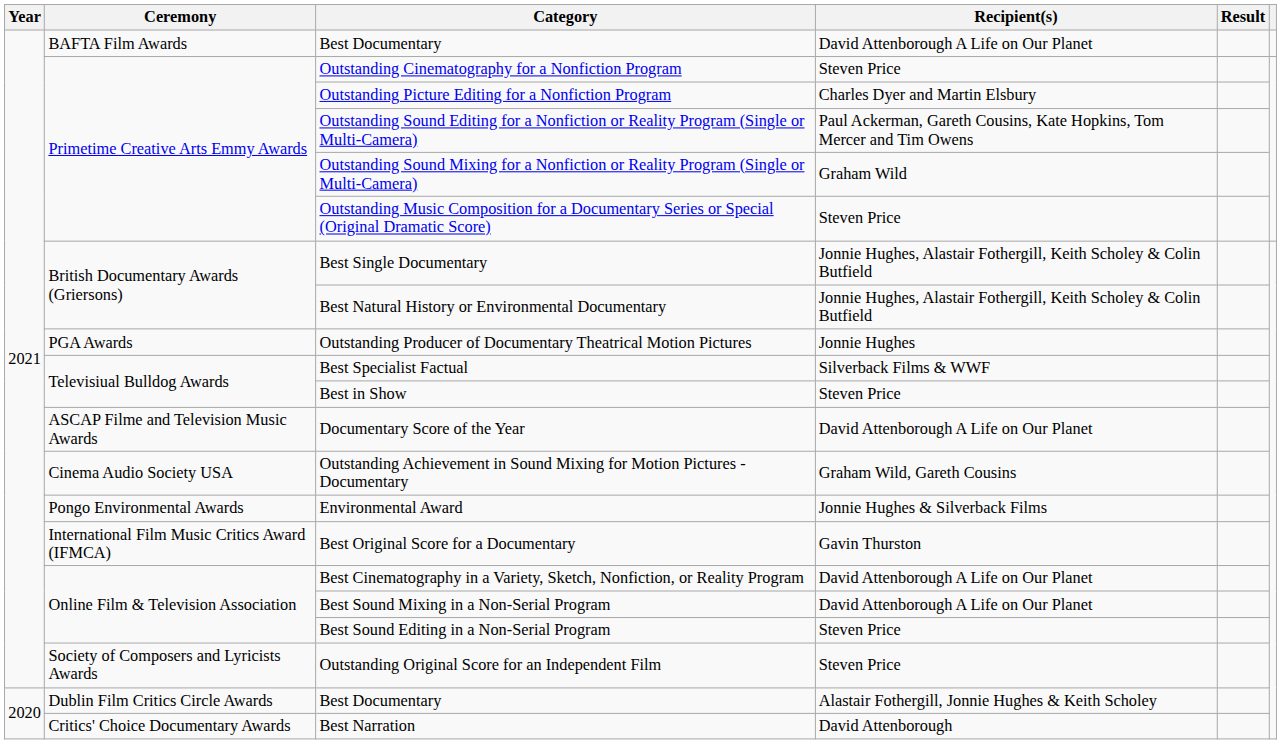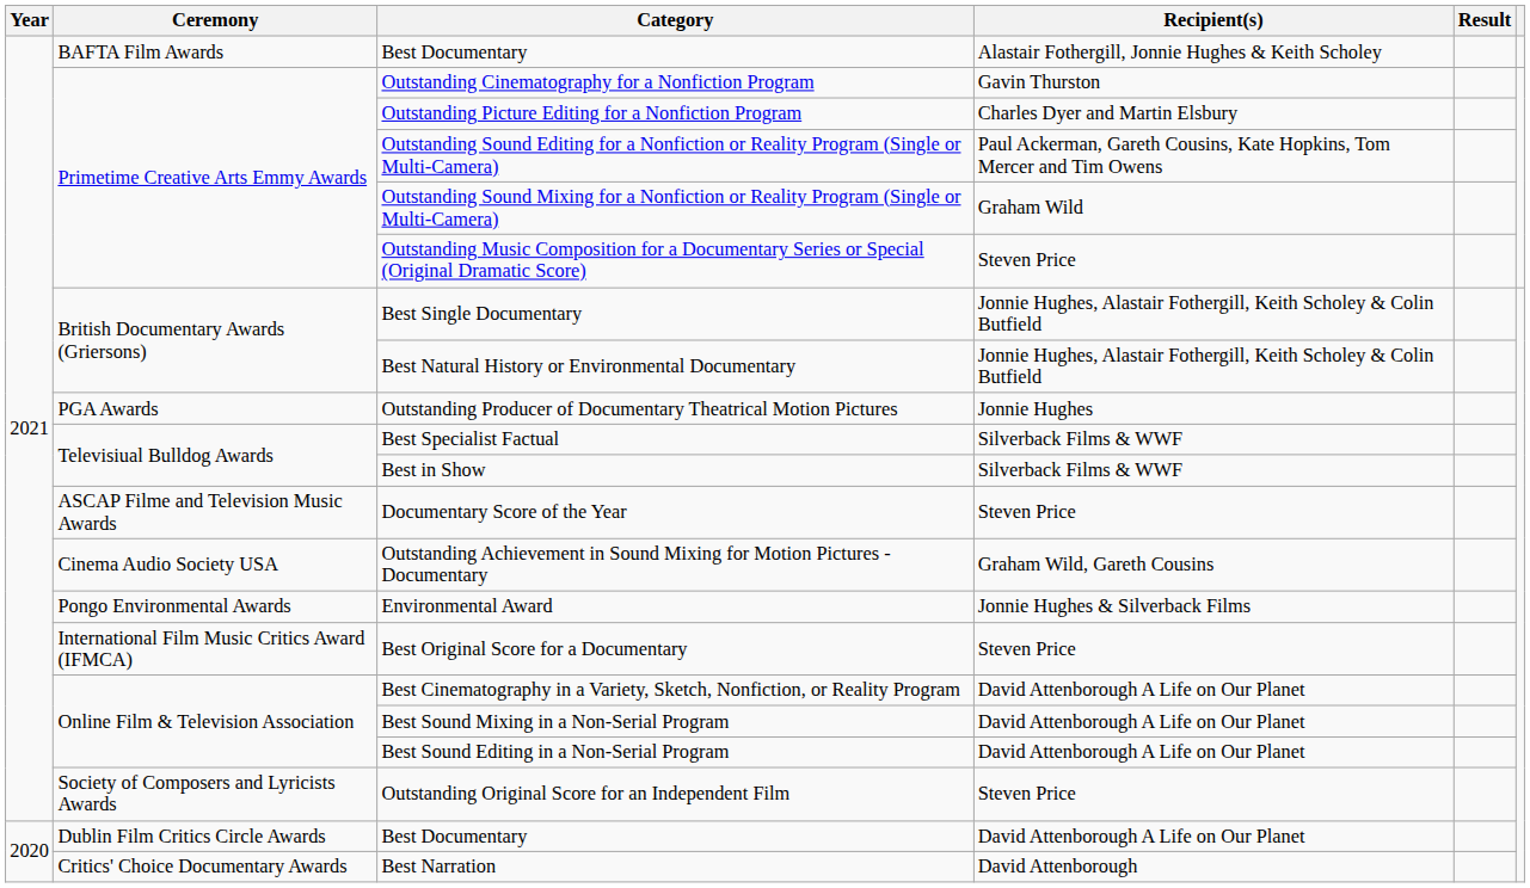BAFTA Film Awards / Best Documentary | Recipient(s): David Attenborough A Life on Our Planet -> Alastair Fothergill, Jonnie Hughes & Keith Scholey
Outstanding Cinematography for a Nonfiction Program | Recipient(s): Steven Price -> Gavin Thurston
Best in Show | Recipient(s): Steven Price -> Silverback Films & WWF
Documentary Score of the Year | Recipient(s): David Attenborough A Life on Our Planet -> Steven Price
Best Original Score for a Documentary | Recipient(s): Gavin Thurston -> Steven Price
Best Sound Editing in a Non-Serial Program | Recipient(s): Steven Price -> David Attenborough A Life on Our Planet
Dublin Film Critics Circle Awards / Best Documentary | Recipient(s): Alastair Fothergill, Jonnie Hughes & Keith Scholey -> David Attenborough A Life on Our Planet
